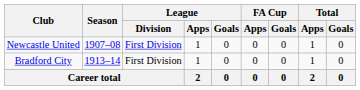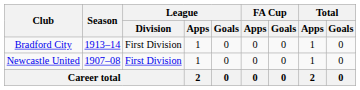rows swapped: Newcastle United <-> Bradford City
